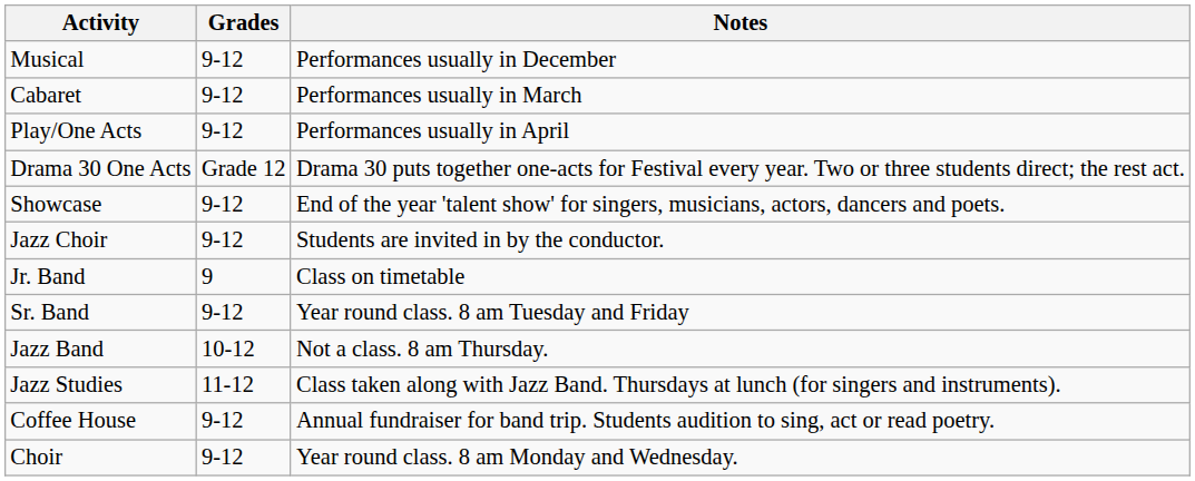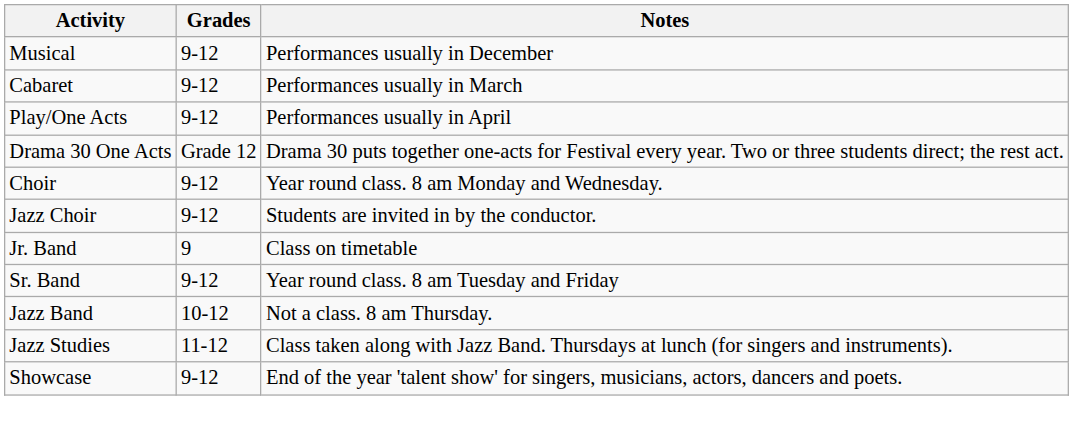rows swapped: Choir <-> Showcase
- row: Coffee House | 9-12 | Annual fundraiser for band trip. Students audition to sing, act or read poetry.
